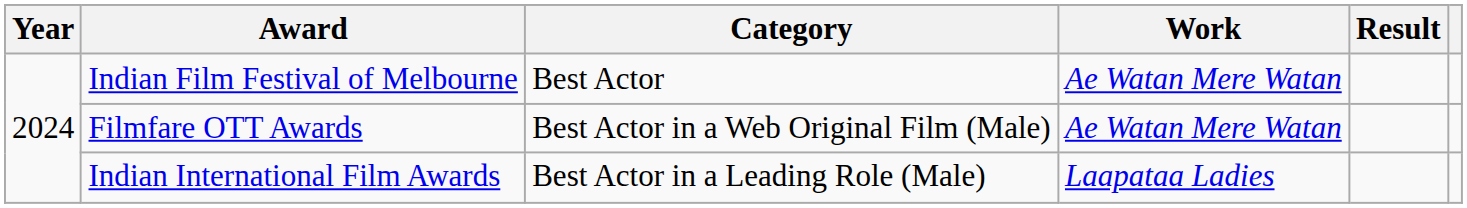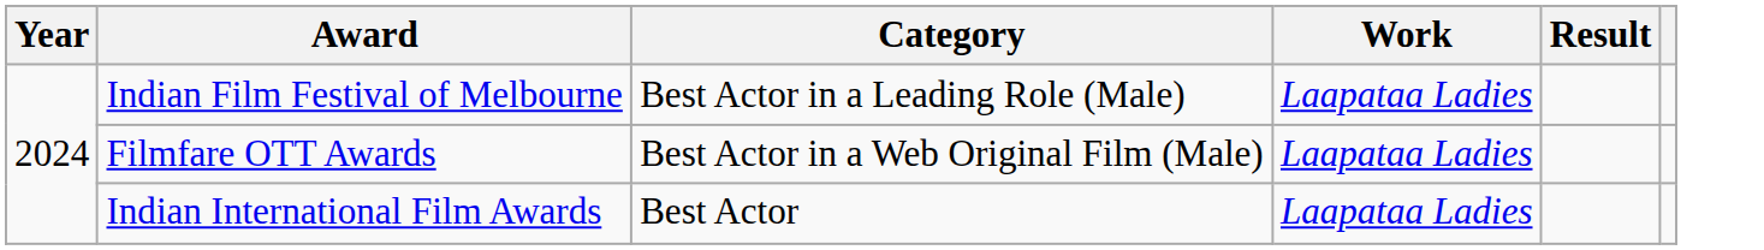Indian Film Festival of Melbourne | Category: Best Actor -> Best Actor in a Leading Role (Male)
Indian Film Festival of Melbourne | Work: Ae Watan Mere Watan -> Laapataa Ladies
Filmfare OTT Awards | Work: Ae Watan Mere Watan -> Laapataa Ladies
Indian International Film Awards | Category: Best Actor in a Leading Role (Male) -> Best Actor
